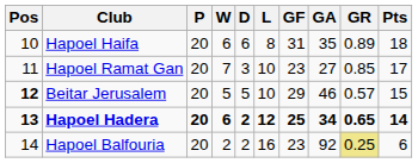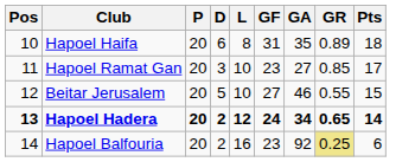- column: W | 6 | 7 | 5 | 6 | 2
Beitar Jerusalem | Pos: bold -> normal
Beitar Jerusalem | GF: 29 -> 27
Beitar Jerusalem | GR: 0.57 -> 0.55
Hapoel Hadera | GF: 25 -> 24
